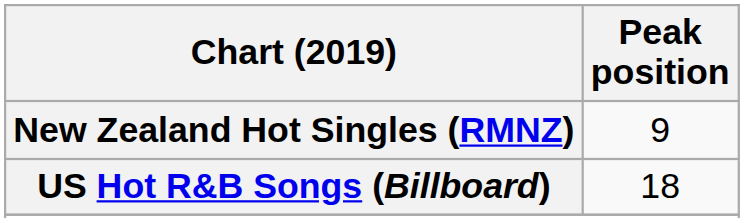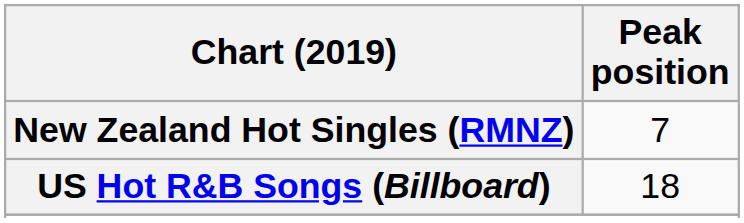New Zealand Hot Singles (RMNZ) | Peak position: 9 -> 7
